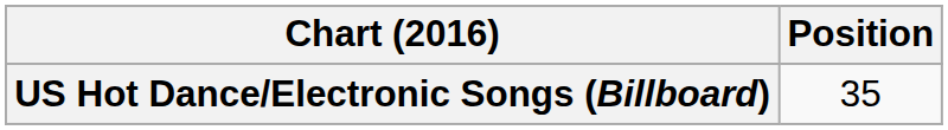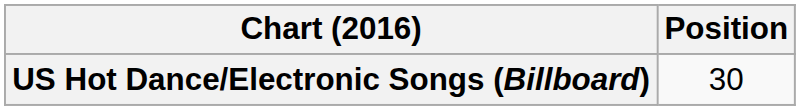US Hot Dance/Electronic Songs (Billboard) | Position: 35 -> 30
